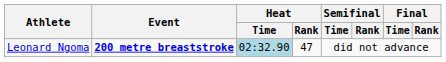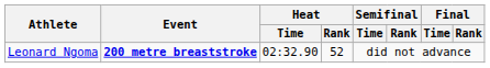Leonard Ngoma | Heat / Time: lightblue background -> no background
Leonard Ngoma | Heat / Rank: 47 -> 52
